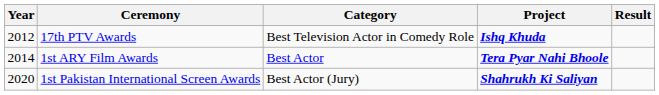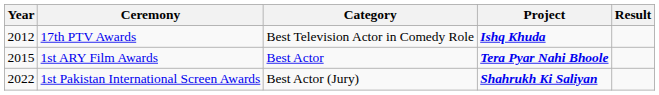1st ARY Film Awards | Year: 2014 -> 2015
1st Pakistan International Screen Awards | Year: 2020 -> 2022
